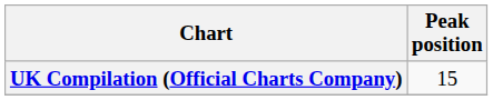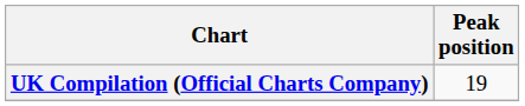UK Compilation (Official Charts Company) | Peak position: 15 -> 19
